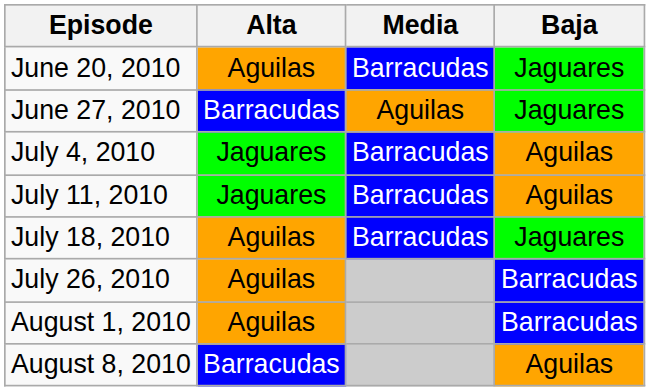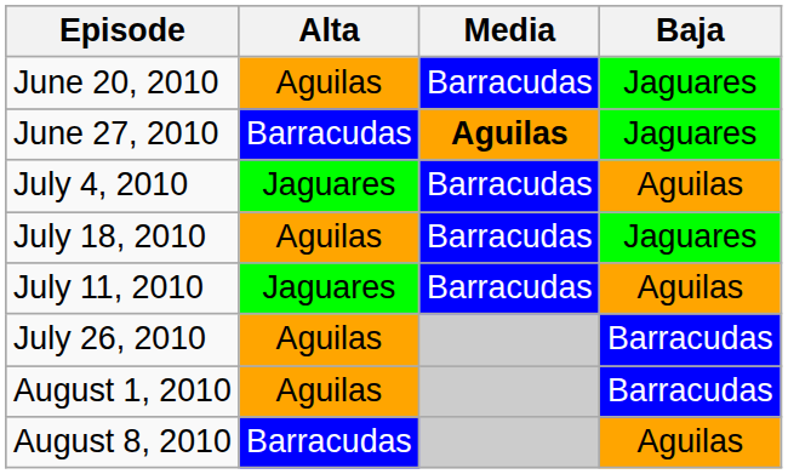June 27, 2010 | Media: normal -> bold
rows swapped: July 11, 2010 <-> July 18, 2010
